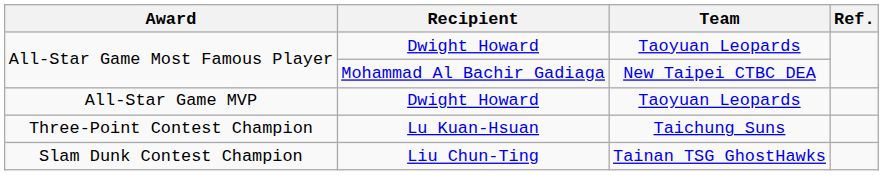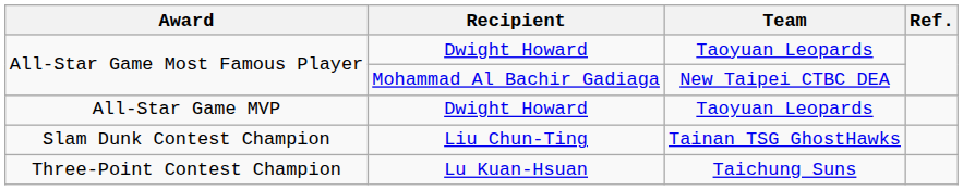rows swapped: Three-Point Contest Champion <-> Slam Dunk Contest Champion
